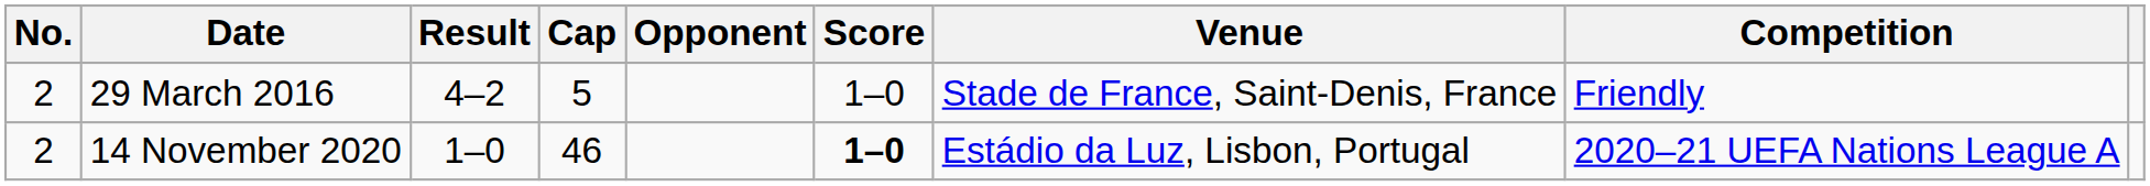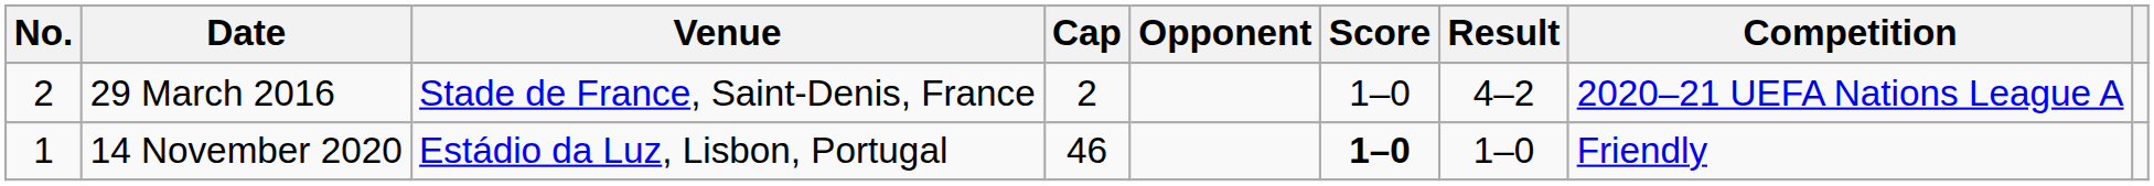columns swapped: Venue <-> Result
29 March 2016 | Cap: 5 -> 2
29 March 2016 | Competition: Friendly -> 2020–21 UEFA Nations League A
14 November 2020 | No.: 2 -> 1
14 November 2020 | Competition: 2020–21 UEFA Nations League A -> Friendly
